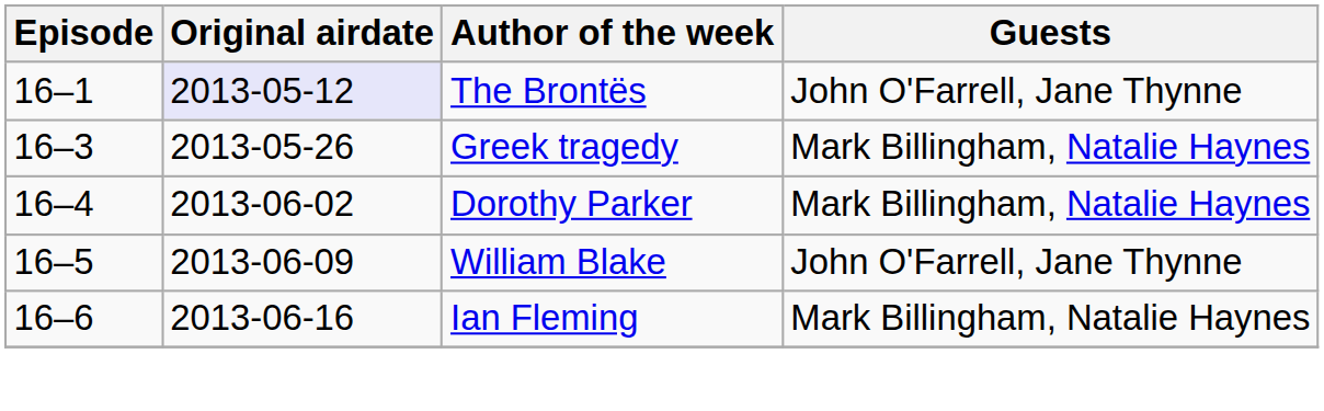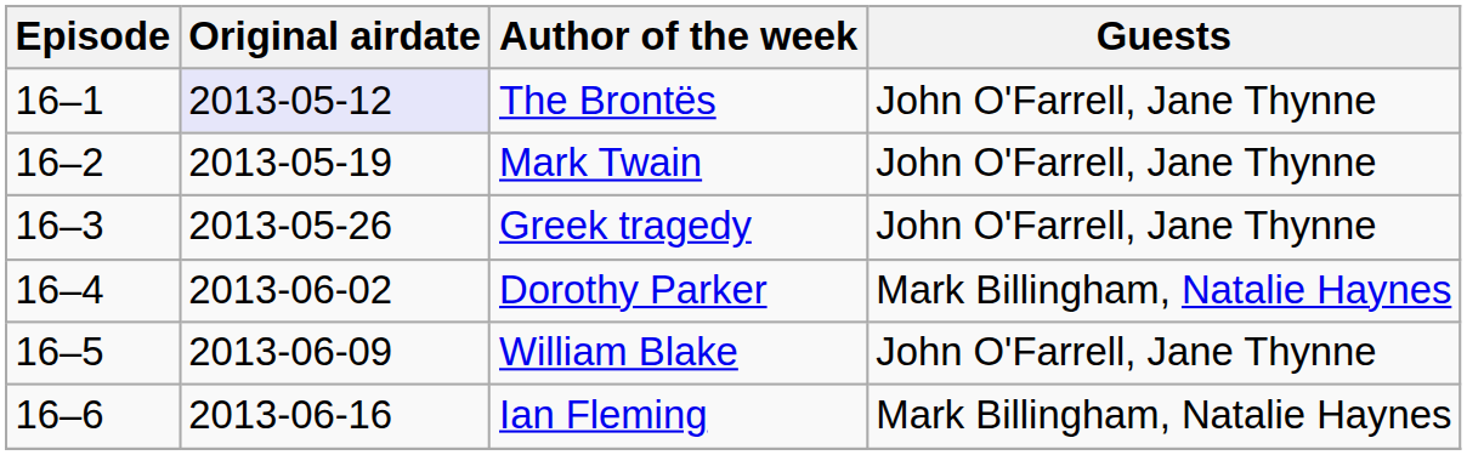+ row: 16–2 | 2013-05-19 | Mark Twain | John O'Farrell, Jane Thynne
Greek tragedy | Guests: Mark Billingham, Natalie Haynes -> John O'Farrell, Jane Thynne
